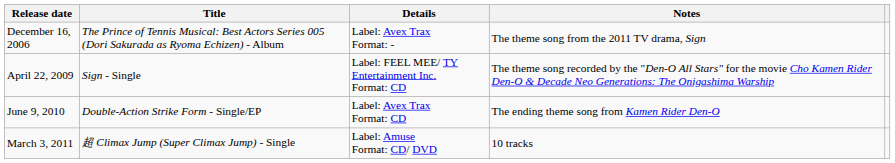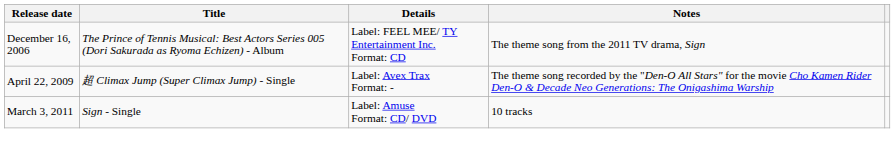December 16, 2006 | Details: Label: Avex Trax Format: - -> Label: FEEL MEE/ TY Entertainment Inc. Format: CD
April 22, 2009 | Title: Sign - Single -> 超 Climax Jump (Super Climax Jump) - Single
April 22, 2009 | Details: Label: FEEL MEE/ TY Entertainment Inc. Format: CD -> Label: Avex Trax Format: -
- row: June 9, 2010 | Double-Action Strike Form - Single/EP | Label: Avex Trax Format: CD | The ending theme song from Kamen Rider Den-O
March 3, 2011 | Title: 超 Climax Jump (Super Climax Jump) - Single -> Sign - Single
